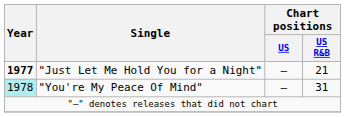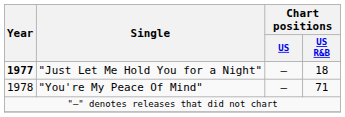"Just Let Me Hold You for a Night" | Chart positions / US R&B: 21 -> 18
"You're My Peace Of Mind" | Year: paleturquoise background -> no background
"You're My Peace Of Mind" | Chart positions / US R&B: 31 -> 71
